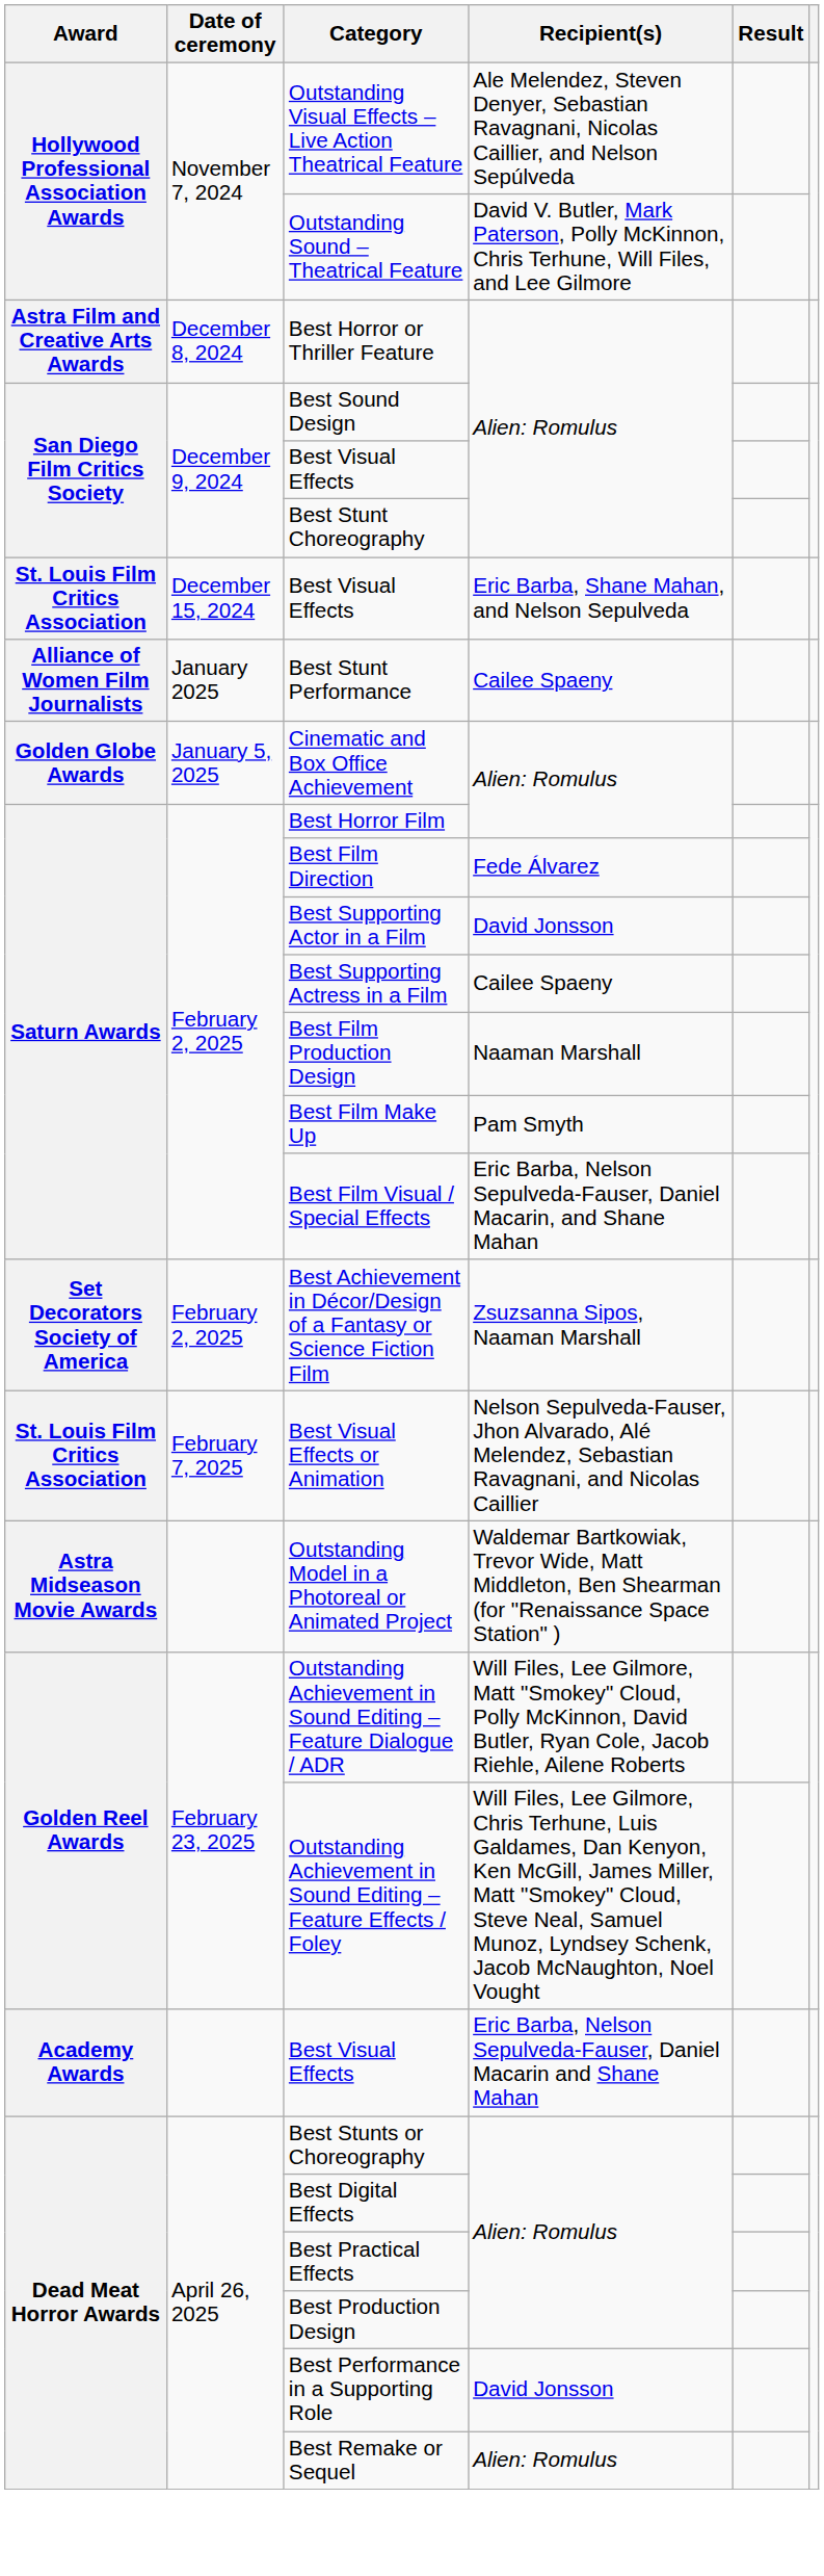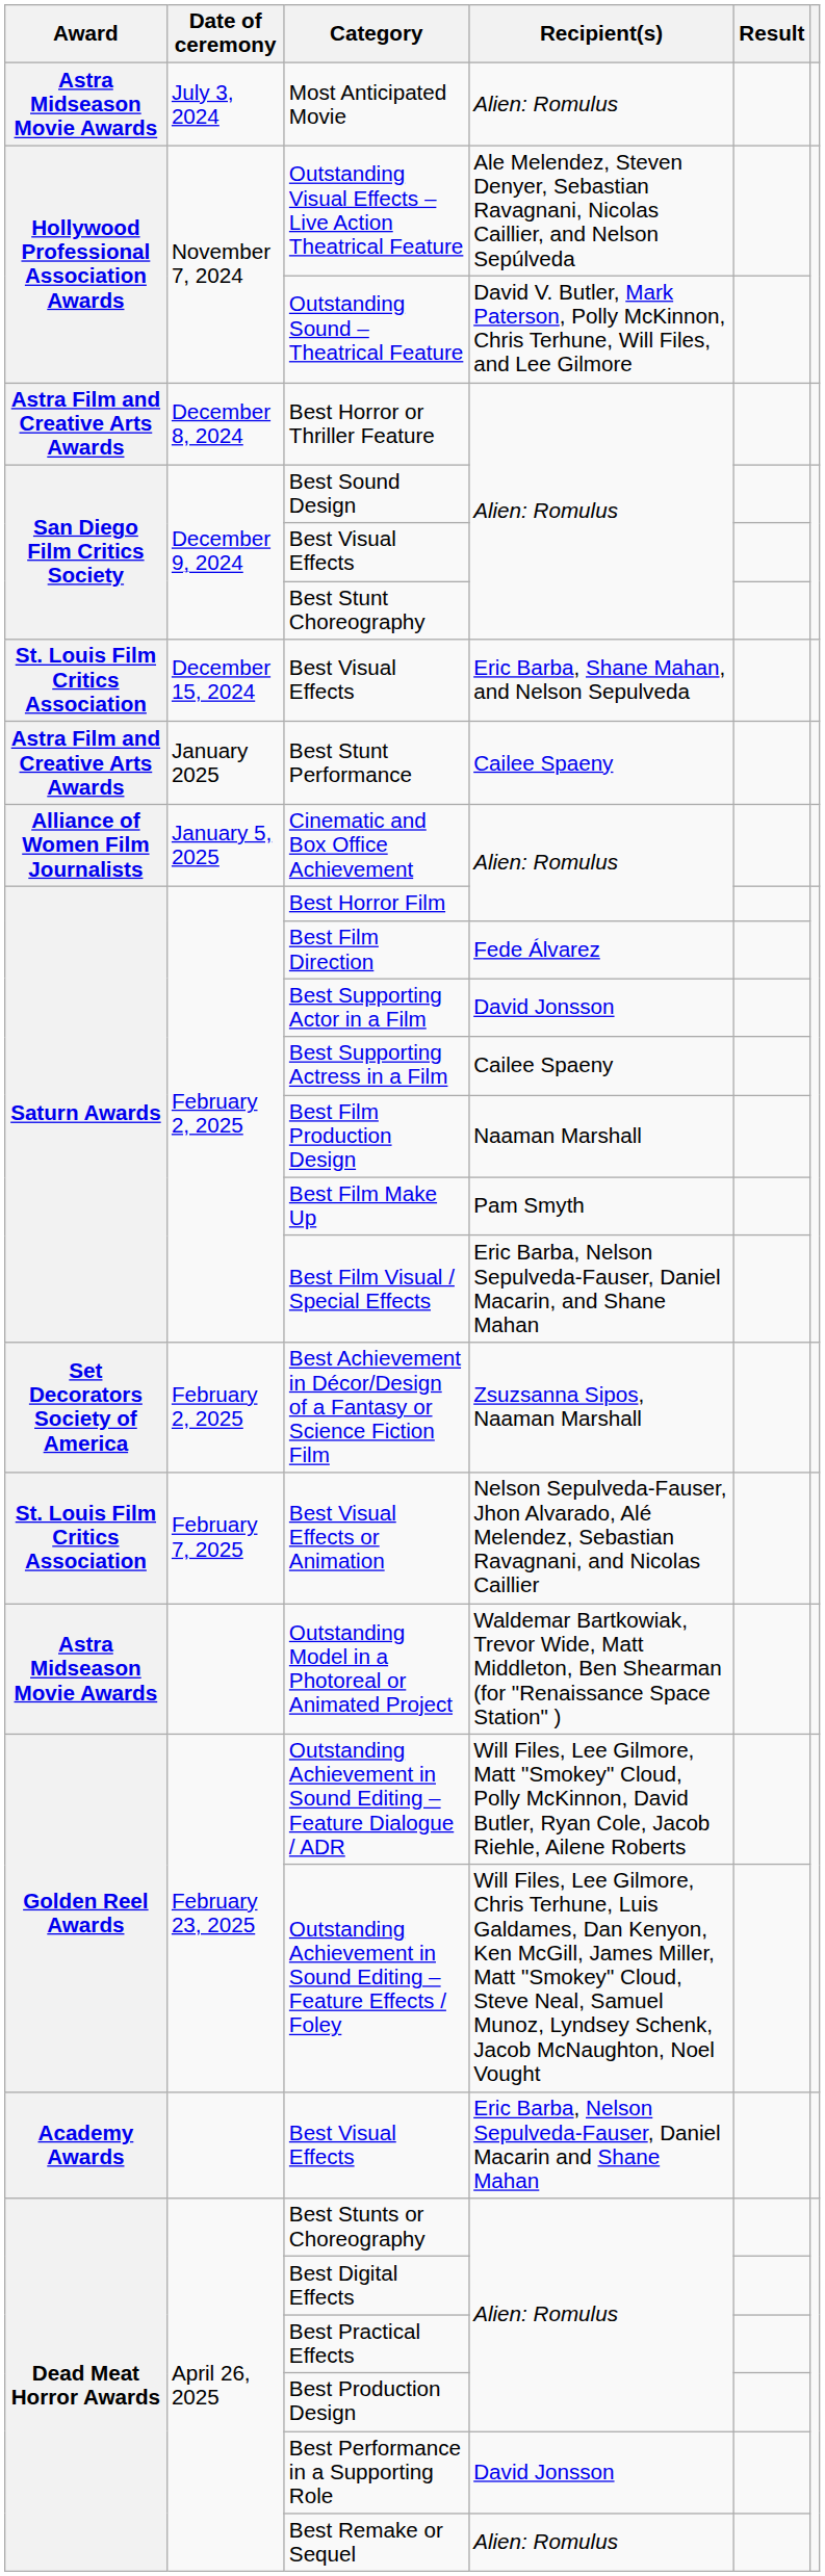+ row: Astra Midseason Movie Awards | July 3, 2024 | Most Anticipated Movie | Alien: Romulus
Best Stunt Performance | Award: Alliance of Women Film Journalists -> Astra Film and Creative Arts Awards
Cinematic and Box Office Achievement | Award: Golden Globe Awards -> Alliance of Women Film Journalists
